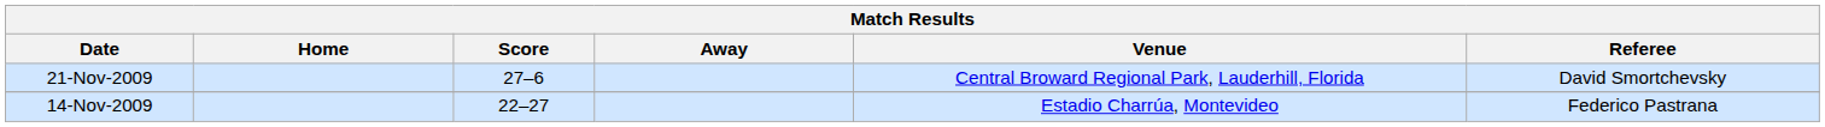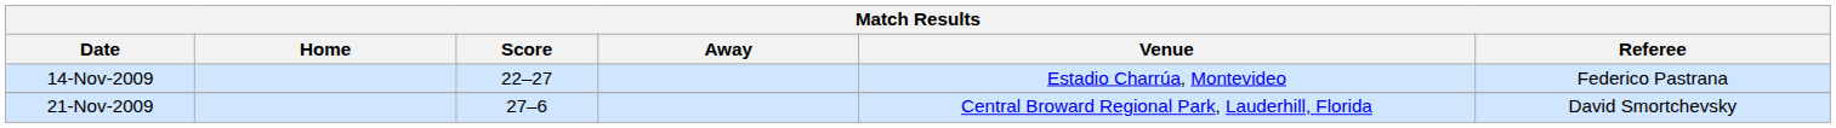rows swapped: 14-Nov-2009 <-> 21-Nov-2009
